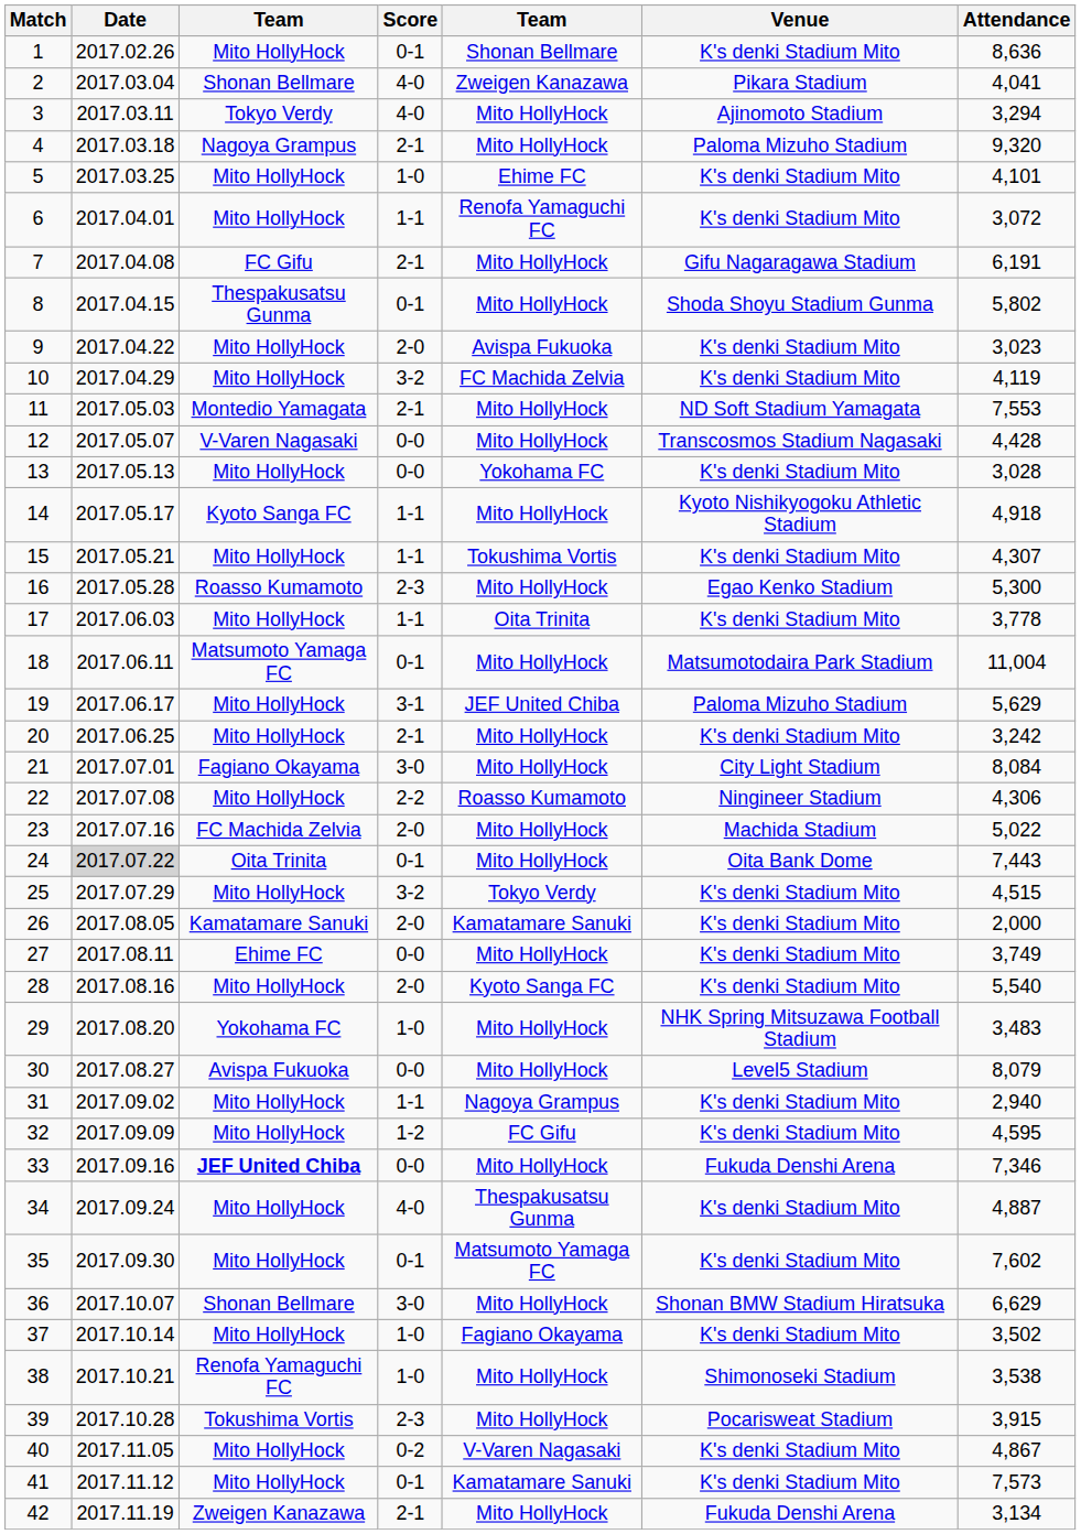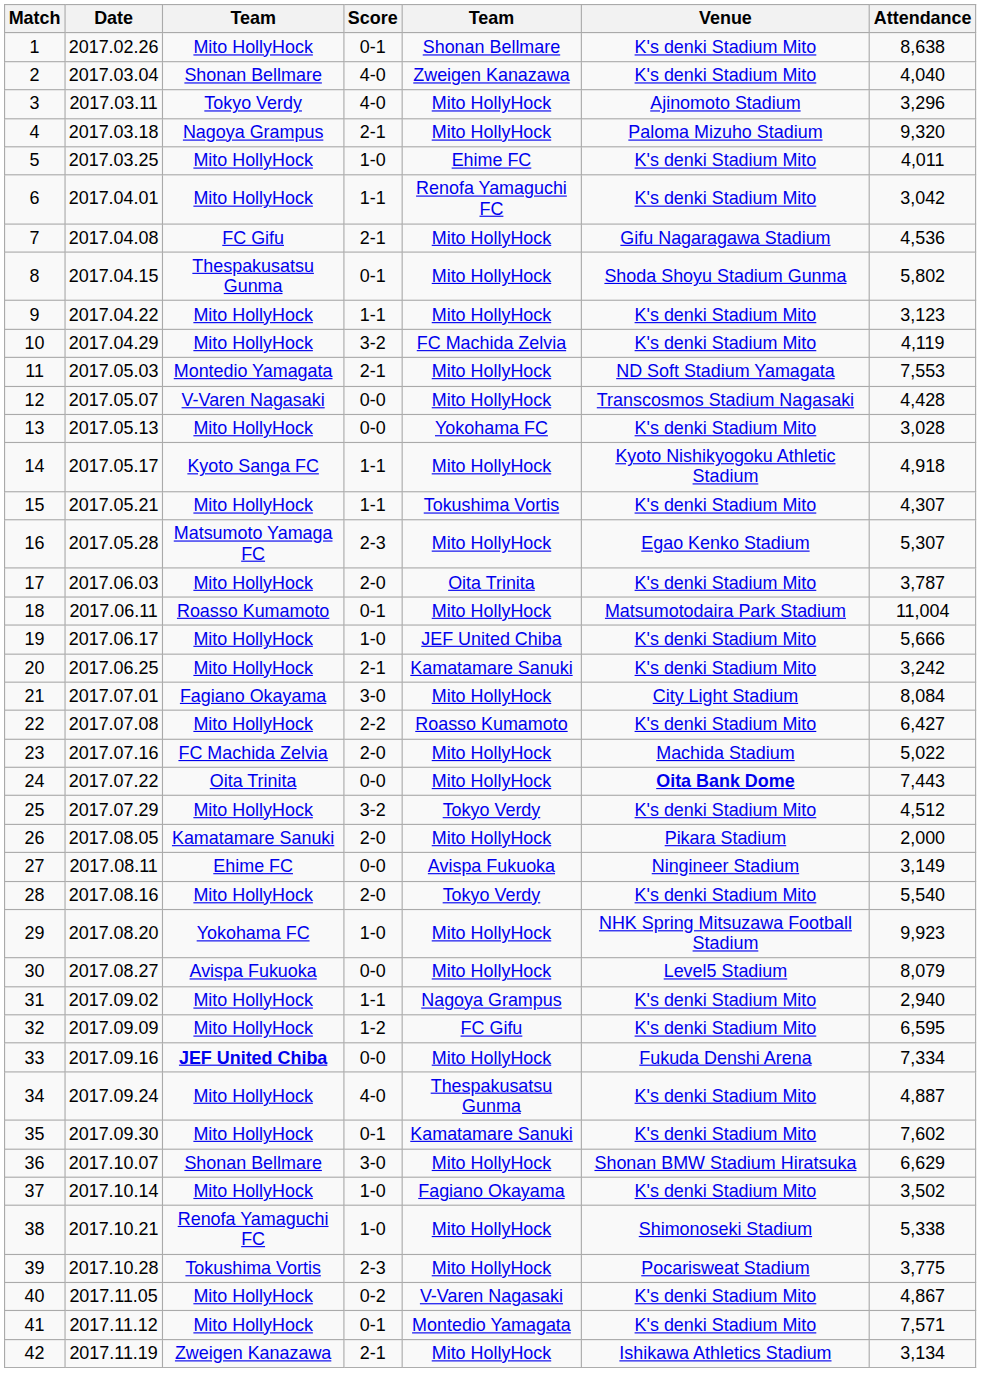1 | Attendance: 8,636 -> 8,638
2 | Venue: Pikara Stadium -> K's denki Stadium Mito
2 | Attendance: 4,041 -> 4,040
3 | Attendance: 3,294 -> 3,296
5 | Attendance: 4,101 -> 4,011
6 | Attendance: 3,072 -> 3,042
7 | Attendance: 6,191 -> 4,536
9 | Score: 2-0 -> 1-1
9 | column 5: Avispa Fukuoka -> Mito HollyHock
9 | Attendance: 3,023 -> 3,123
16 | column 3: Roasso Kumamoto -> Matsumoto Yamaga FC
16 | Attendance: 5,300 -> 5,307
17 | Score: 1-1 -> 2-0
17 | Attendance: 3,778 -> 3,787
18 | column 3: Matsumoto Yamaga FC -> Roasso Kumamoto
19 | Score: 3-1 -> 1-0
19 | Venue: Paloma Mizuho Stadium -> K's denki Stadium Mito
19 | Attendance: 5,629 -> 5,666
20 | column 5: Mito HollyHock -> Kamatamare Sanuki
22 | Venue: Ningineer Stadium -> K's denki Stadium Mito
22 | Attendance: 4,306 -> 6,427
24 | Date: lightgrey background -> no background
24 | Score: 0-1 -> 0-0
24 | Venue: normal -> bold
25 | Attendance: 4,515 -> 4,512
26 | column 5: Kamatamare Sanuki -> Mito HollyHock
26 | Venue: K's denki Stadium Mito -> Pikara Stadium
27 | column 5: Mito HollyHock -> Avispa Fukuoka
27 | Venue: K's denki Stadium Mito -> Ningineer Stadium
27 | Attendance: 3,749 -> 3,149
28 | column 5: Kyoto Sanga FC -> Tokyo Verdy
29 | Attendance: 3,483 -> 9,923
32 | Attendance: 4,595 -> 6,595
33 | Attendance: 7,346 -> 7,334
35 | column 5: Matsumoto Yamaga FC -> Kamatamare Sanuki
38 | Attendance: 3,538 -> 5,338
39 | Attendance: 3,915 -> 3,775
41 | column 5: Kamatamare Sanuki -> Montedio Yamagata
41 | Attendance: 7,573 -> 7,571
42 | Venue: Fukuda Denshi Arena -> Ishikawa Athletics Stadium
